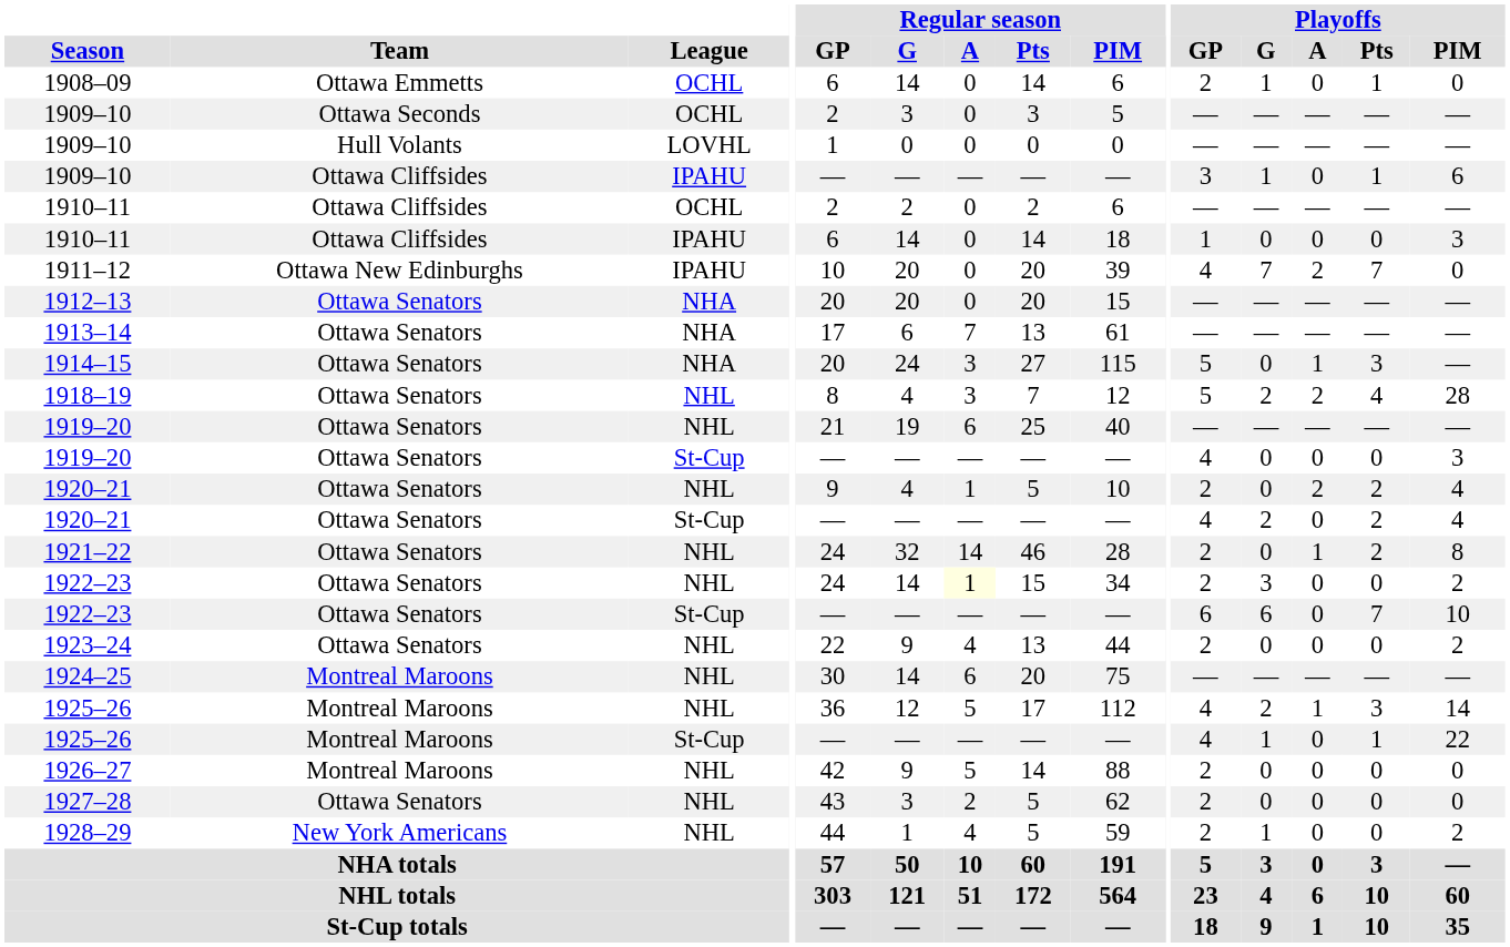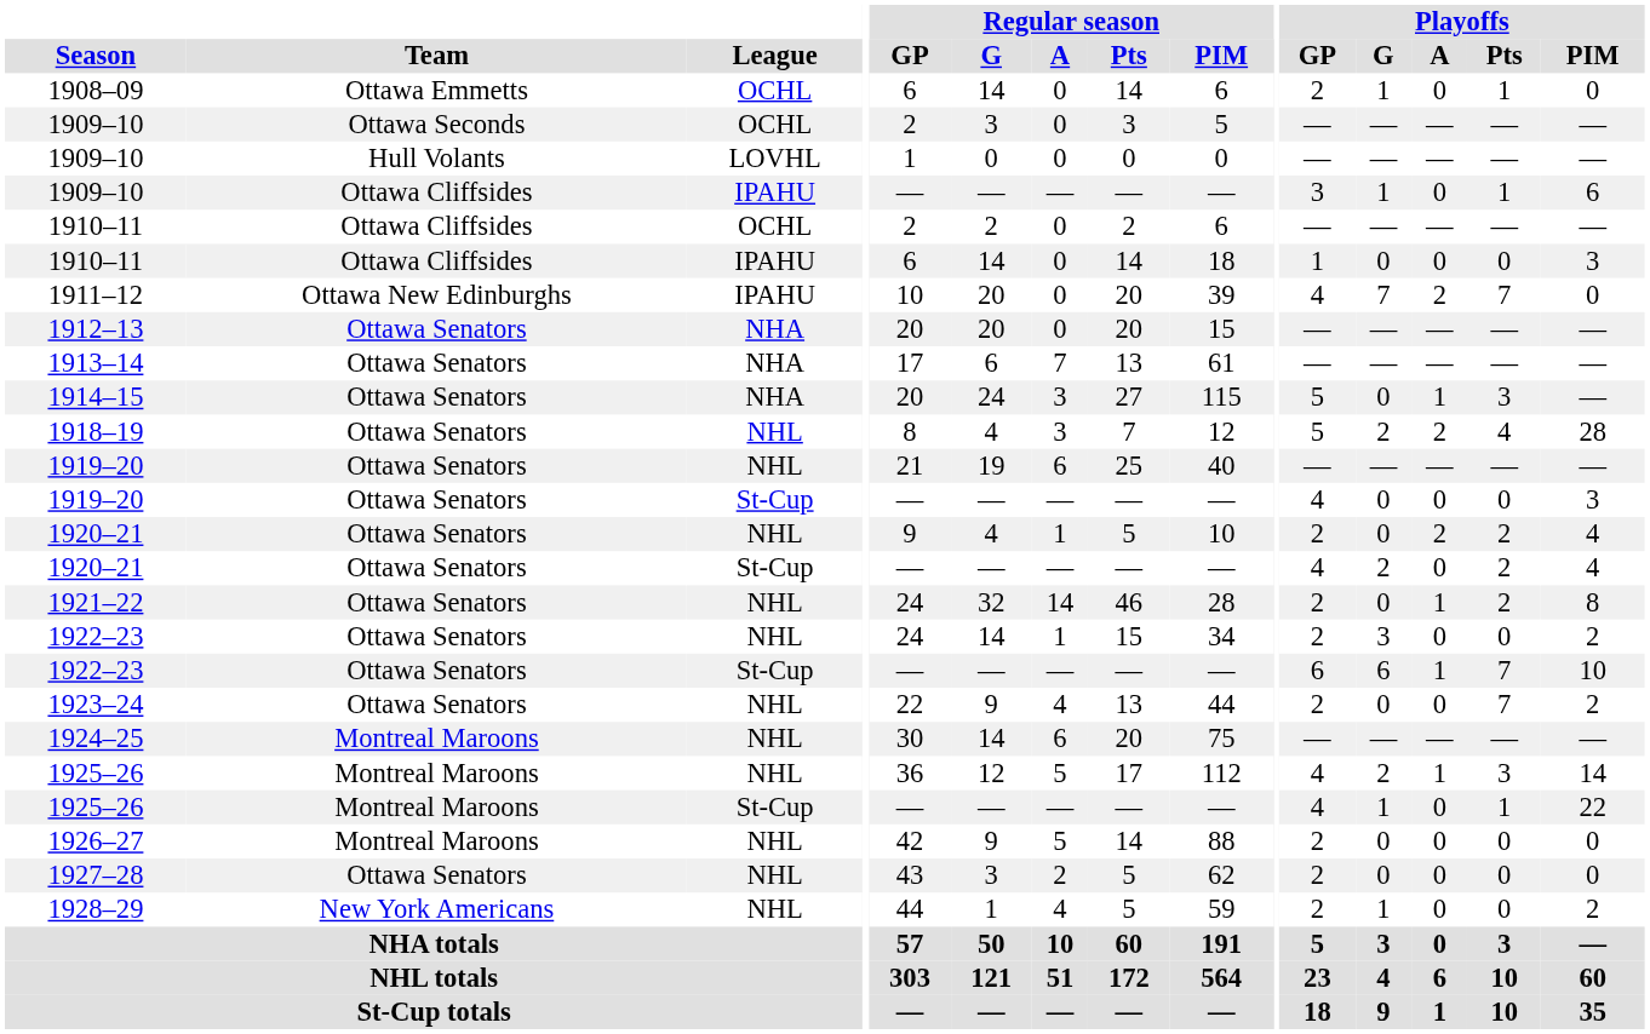1922–23 / NHL | Regular season / A: lightyellow background -> no background
1922–23 / St-Cup | Playoffs / A: 0 -> 1
1923–24 | Playoffs / Pts: 0 -> 7
